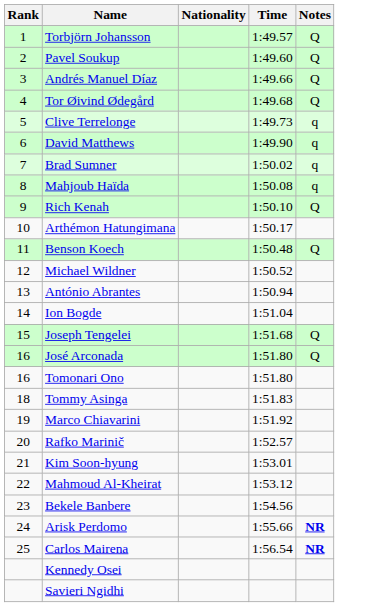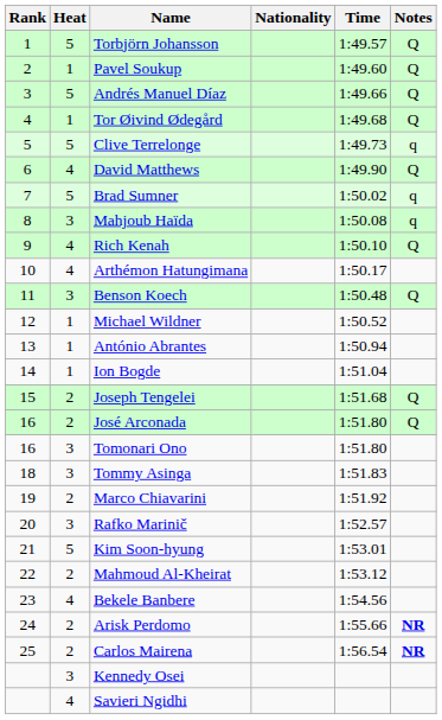+ column: Heat | 5 | 1 | 5 | 1 | 5 | 4 | 5 | 3 | 4 | 4 | 3 | 1 | 1 | 1 | 2 | 2 | 3 | 3 | 2 | 3 | 5 | 2 | 4 | 2 | 2 | 3 | 4
David Matthews | Notes: q -> Q
